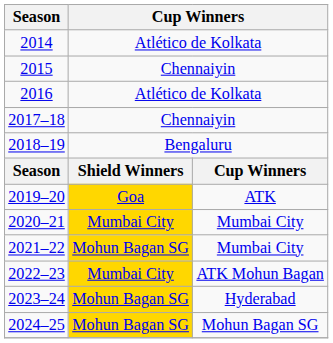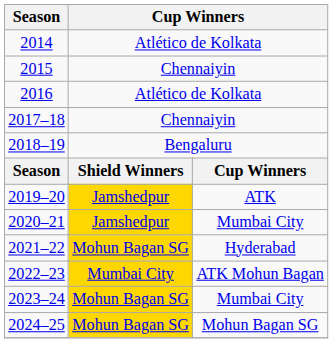2019–20 | column 2: Goa -> Jamshedpur
2020–21 | column 2: Mumbai City -> Jamshedpur
2021–22 | column 3: Mumbai City -> Hyderabad
2023–24 | column 3: Hyderabad -> Mumbai City
